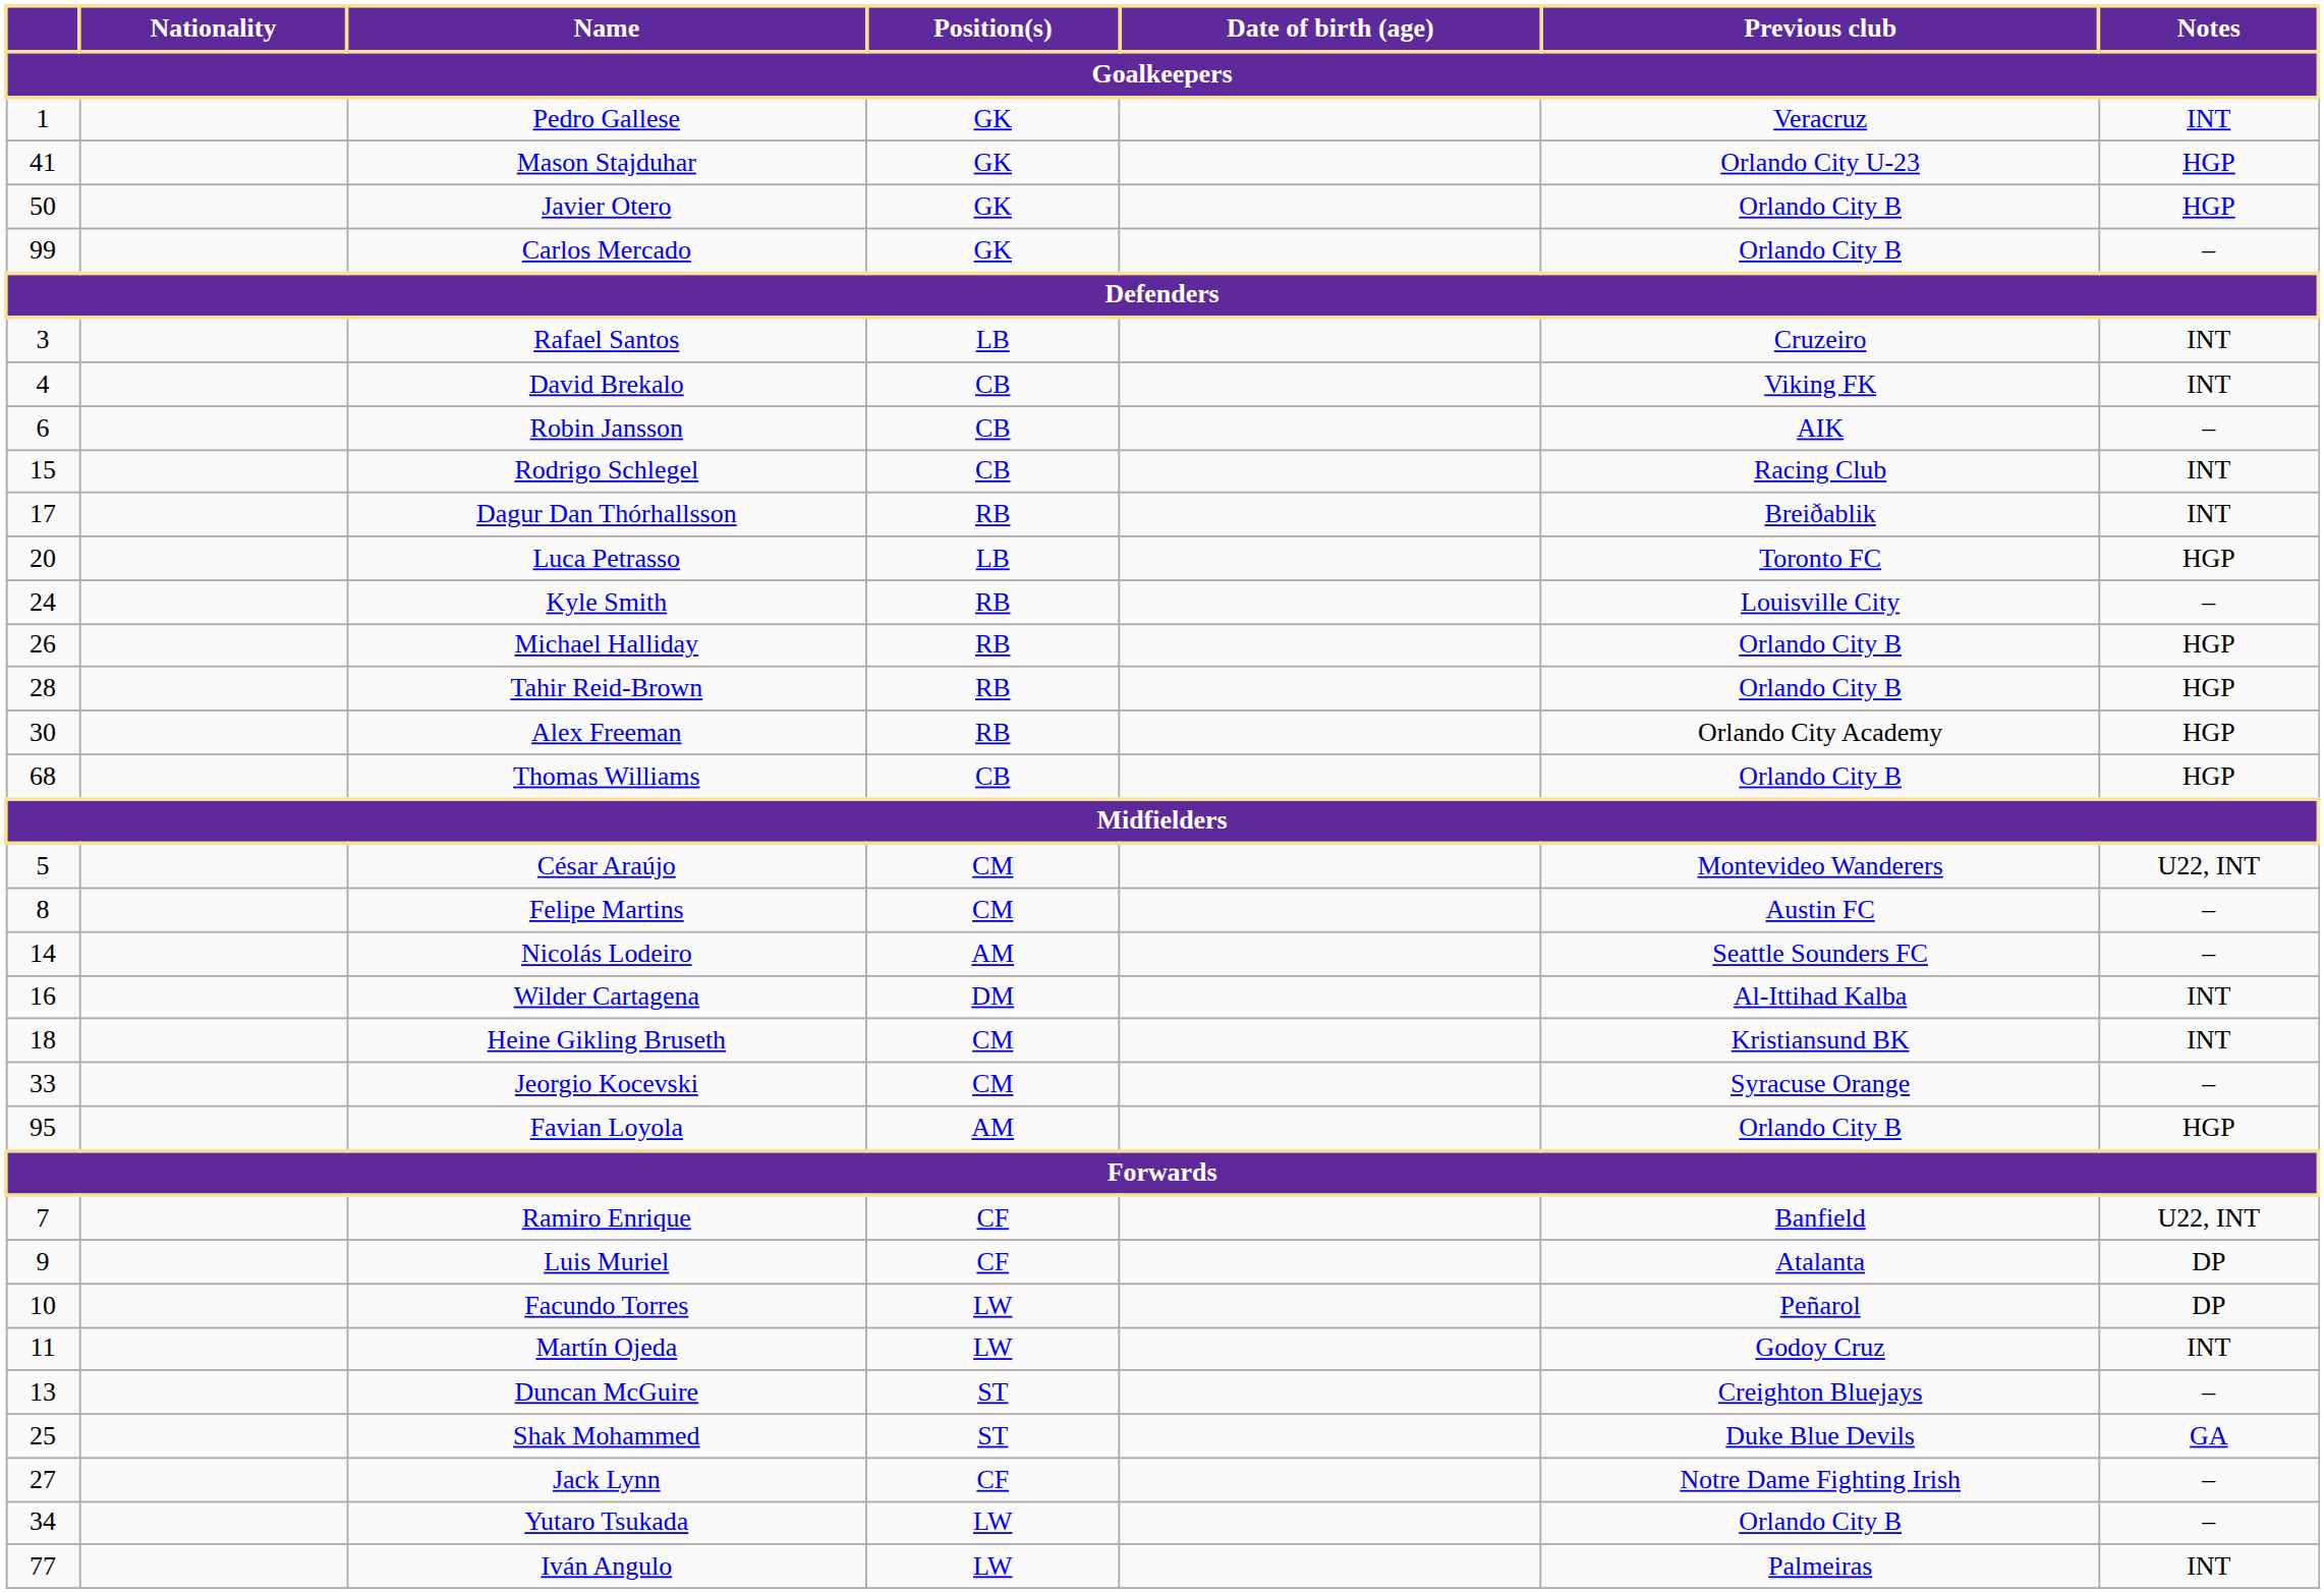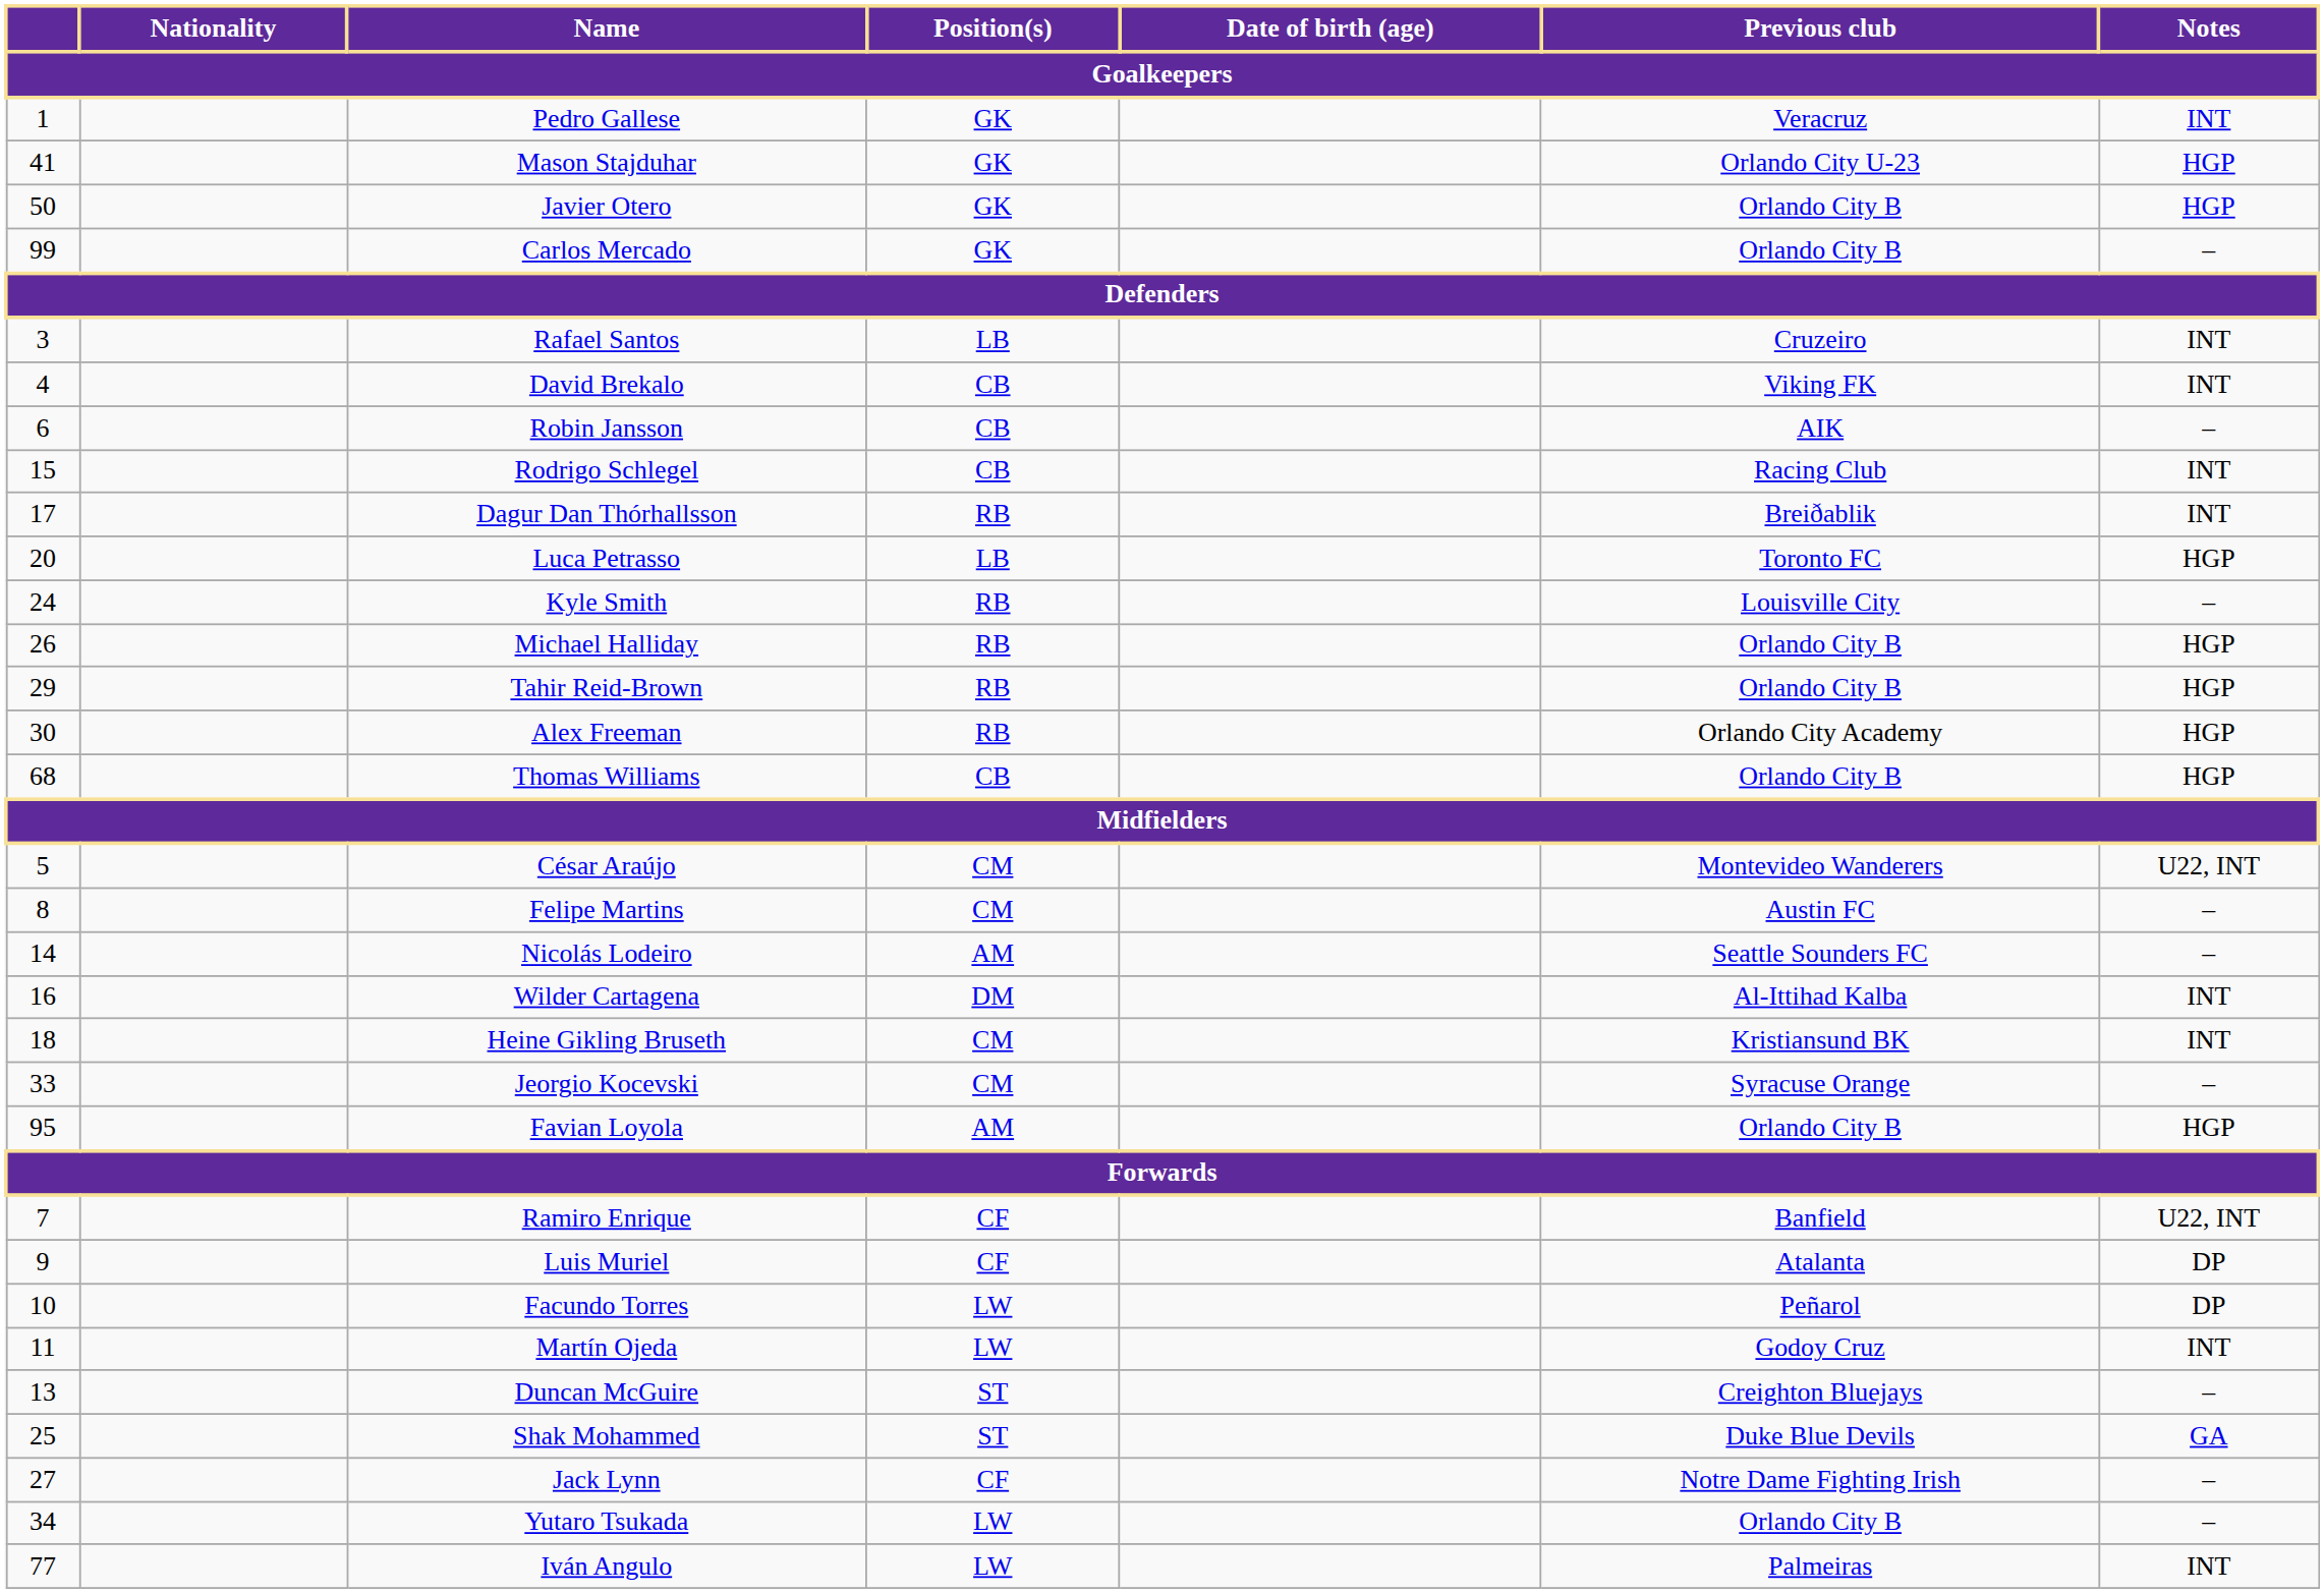Tahir Reid-Brown | column 1: 28 -> 29
